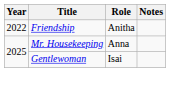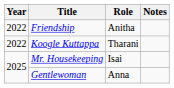+ row: 2022 | Koogle Kuttappa | Tharani
Mr. Housekeeping | Role: Anna -> Isai
Gentlewoman | Role: Isai -> Anna
